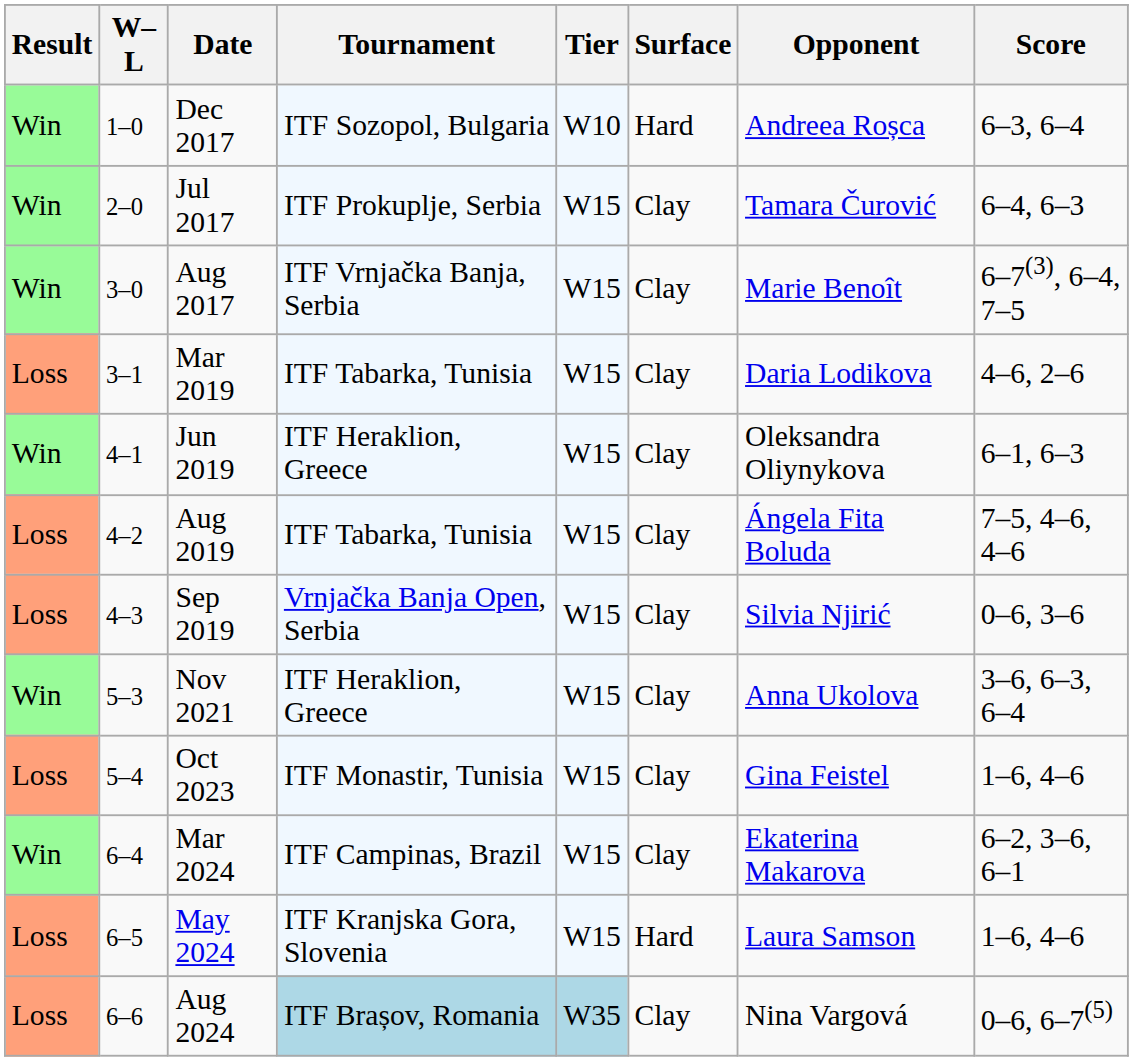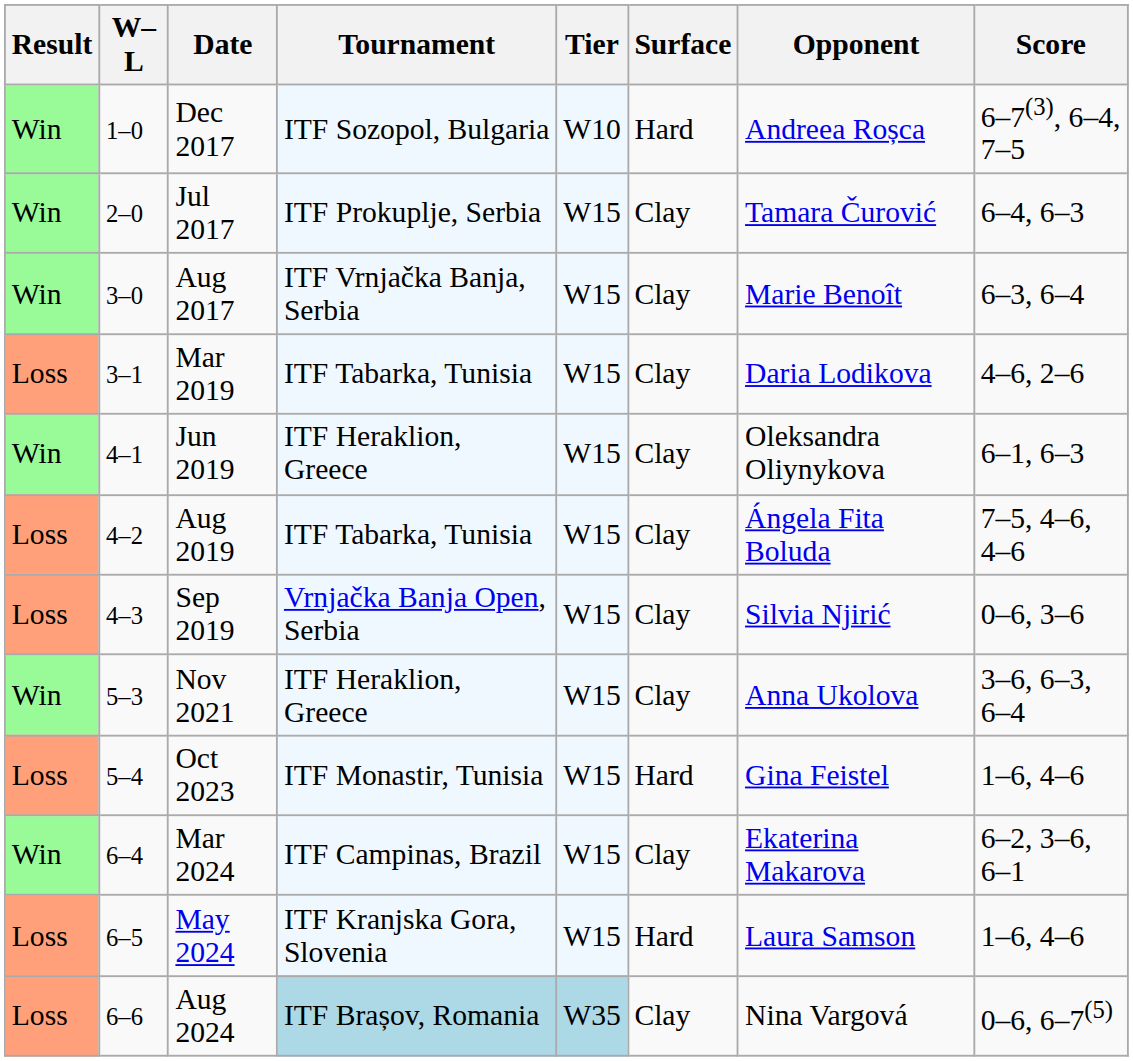Dec 2017 | Score: 6–3, 6–4 -> 6–7(3), 6–4, 7–5
Aug 2017 | Score: 6–7(3), 6–4, 7–5 -> 6–3, 6–4
Oct 2023 | Surface: Clay -> Hard
